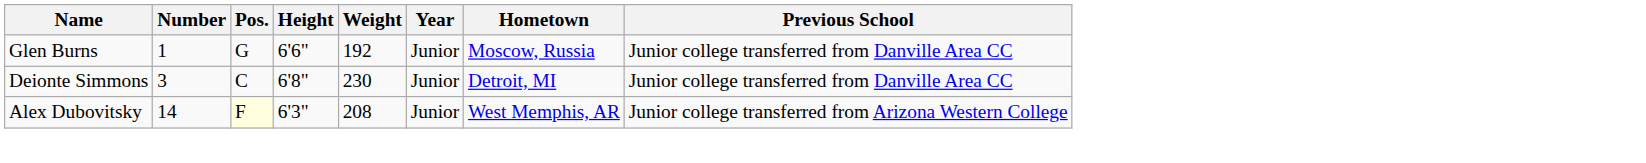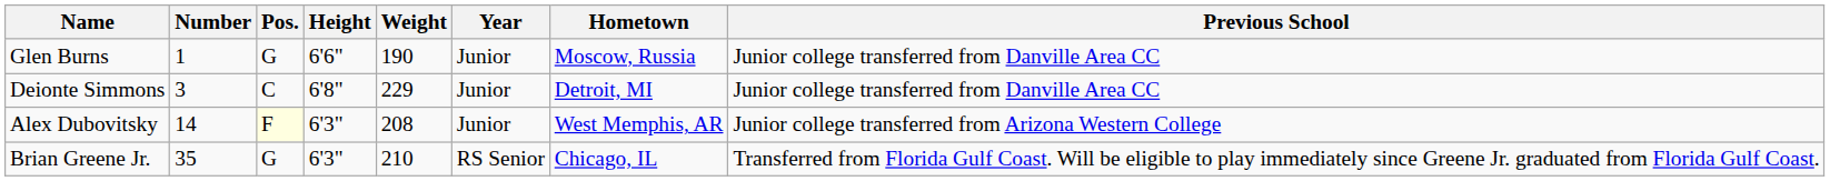Glen Burns | Weight: 192 -> 190
Deionte Simmons | Weight: 230 -> 229
+ row: Brian Greene Jr. | 35 | G | 6'3" | 210 | RS Senior | Chicago, IL | Transferred from Florida Gulf Coast. Will be eligible to play immediately since Greene Jr. graduated from Florida Gulf Coast.
